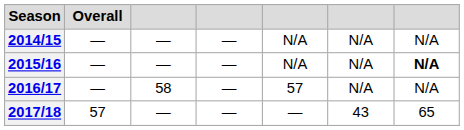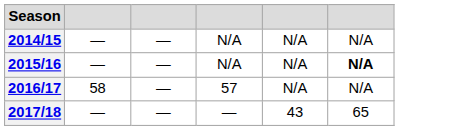- column: Overall | — | — | — | 57
